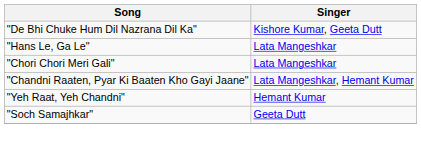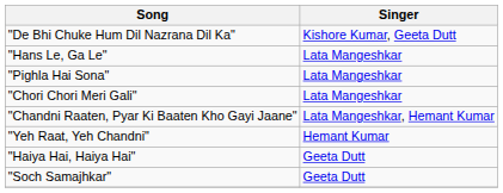+ row: "Pighla Hai Sona" | Lata Mangeshkar
+ row: "Haiya Hai, Haiya Hai" | Geeta Dutt
